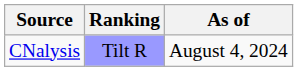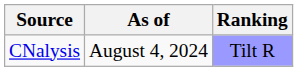columns swapped: Ranking <-> As of
